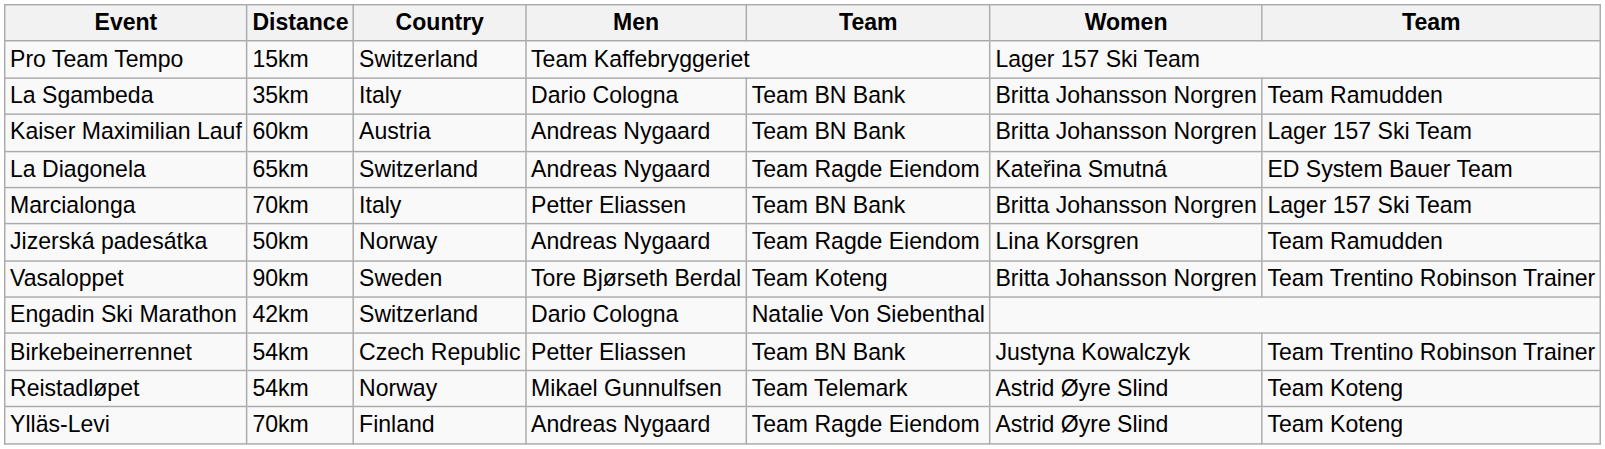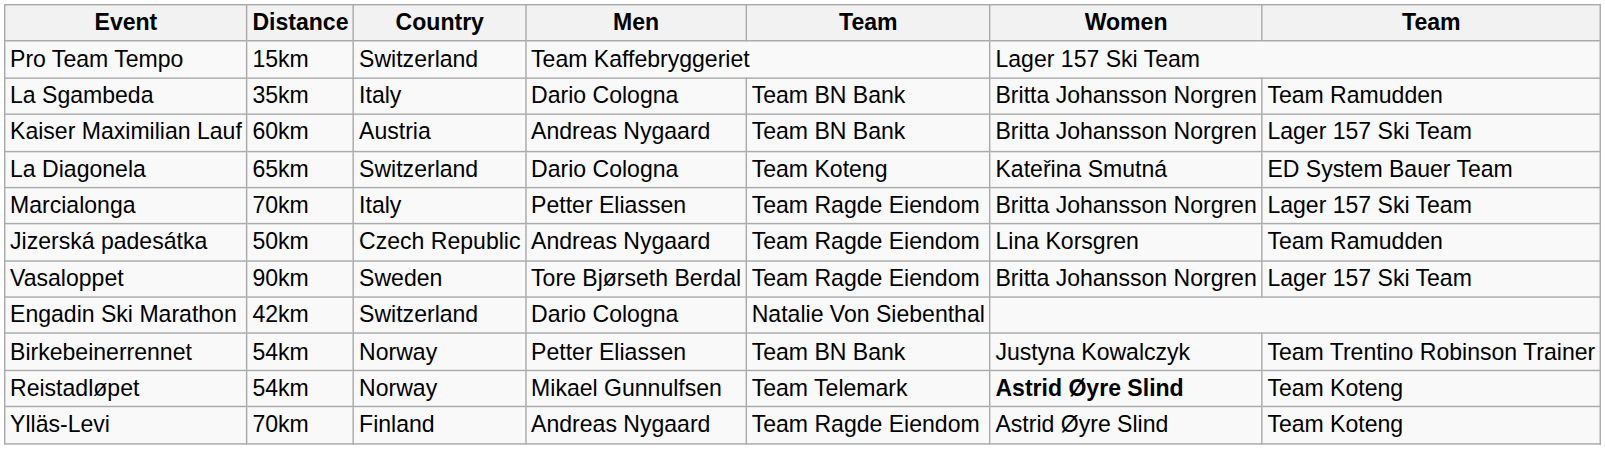La Diagonela | Men: Andreas Nygaard -> Dario Cologna
La Diagonela | column 5: Team Ragde Eiendom -> Team Koteng
Marcialonga | column 5: Team BN Bank -> Team Ragde Eiendom
Jizerská padesátka | Country: Norway -> Czech Republic
Vasaloppet | column 5: Team Koteng -> Team Ragde Eiendom
Vasaloppet | column 7: Team Trentino Robinson Trainer -> Lager 157 Ski Team
Birkebeinerrennet | Country: Czech Republic -> Norway
Reistadløpet | Women: normal -> bold
